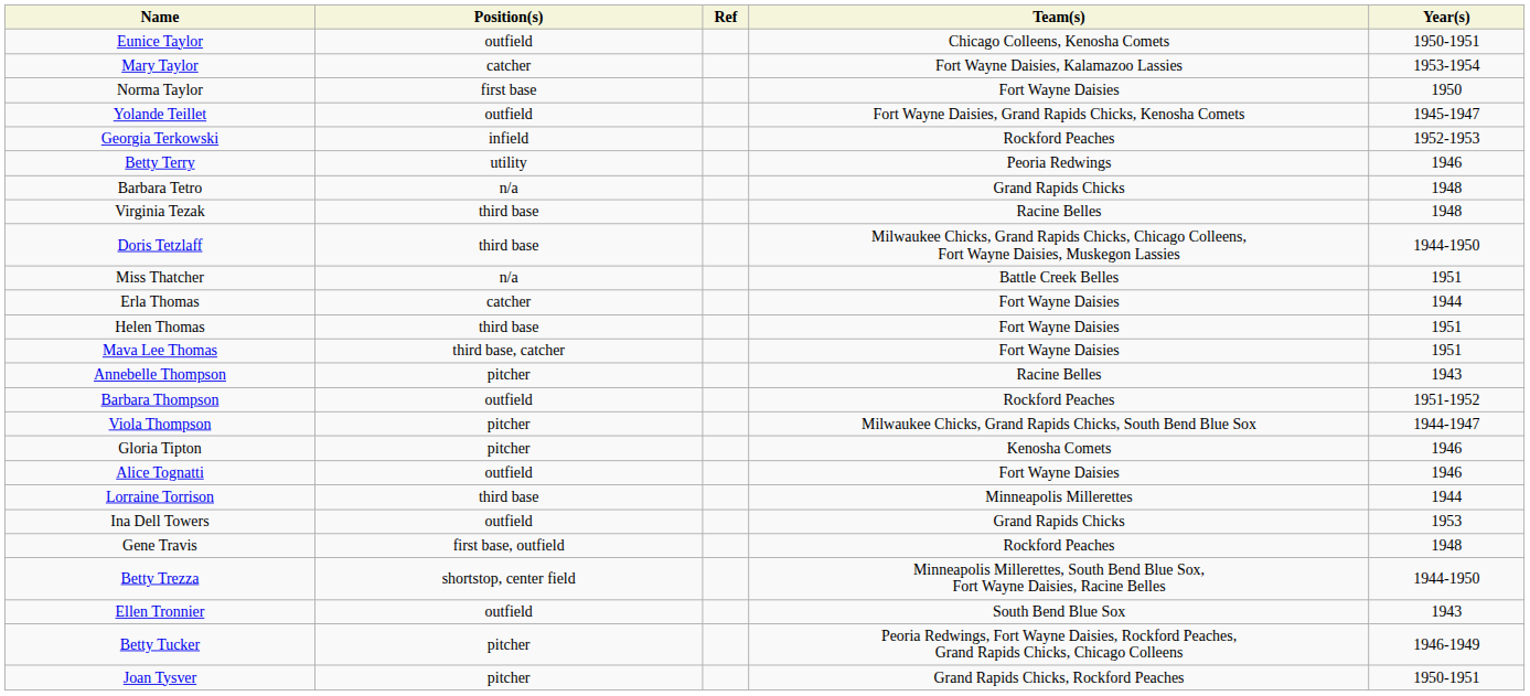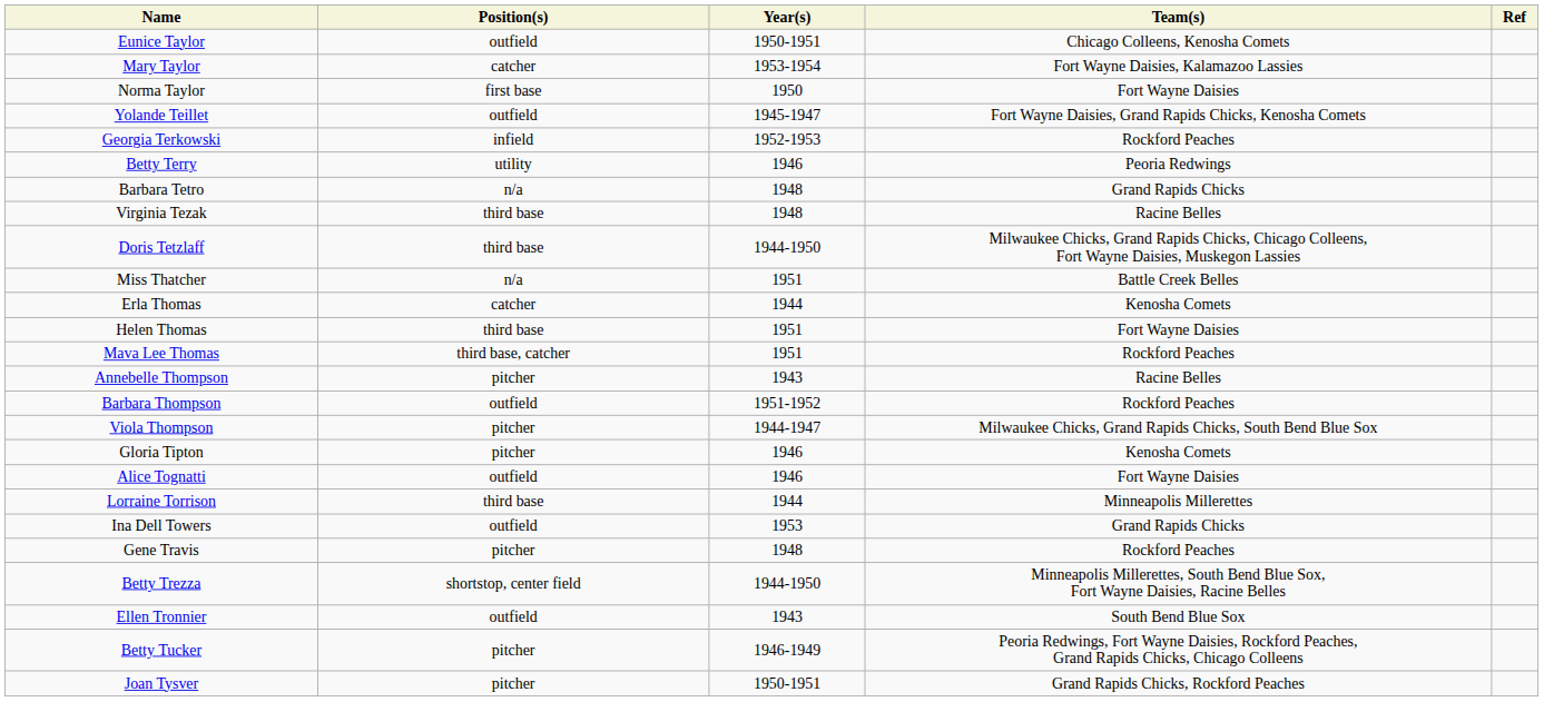columns swapped: Year(s) <-> Ref
Erla Thomas | Team(s): Fort Wayne Daisies -> Kenosha Comets
Mava Lee Thomas | Team(s): Fort Wayne Daisies -> Rockford Peaches
Gene Travis | Position(s): first base, outfield -> pitcher
